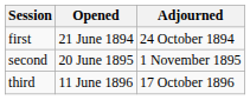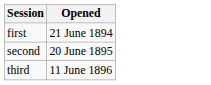- column: Adjourned | 24 October 1894 | 1 November 1895 | 17 October 1896
